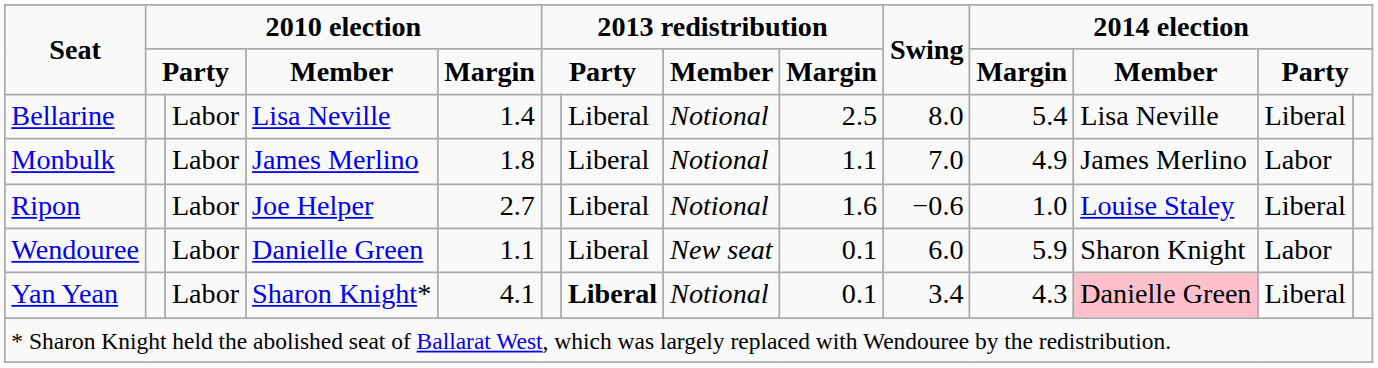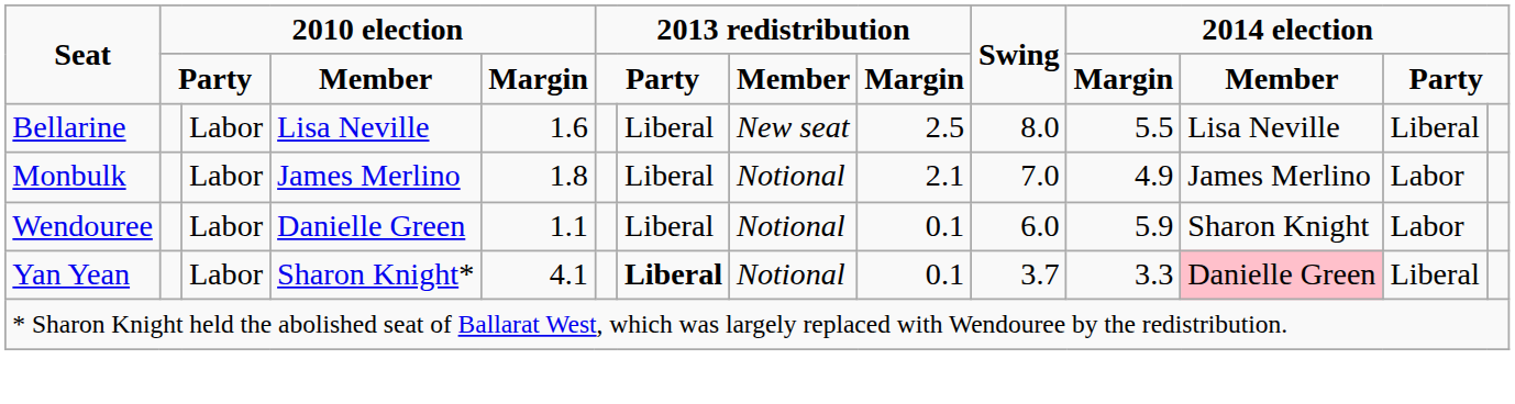Bellarine | column 5: 1.4 -> 1.6
Bellarine | column 8: Notional -> New seat
Bellarine | column 11: 5.4 -> 5.5
Monbulk | column 9: 1.1 -> 2.1
- row: Ripon | Labor | Joe Helper | 2.7 | Liberal | Notional | 1.6 | −0.6 | 1.0 | Louise Staley | Liberal
Wendouree | column 8: New seat -> Notional
Yan Yean | Swing: 3.4 -> 3.7
Yan Yean | column 11: 4.3 -> 3.3
